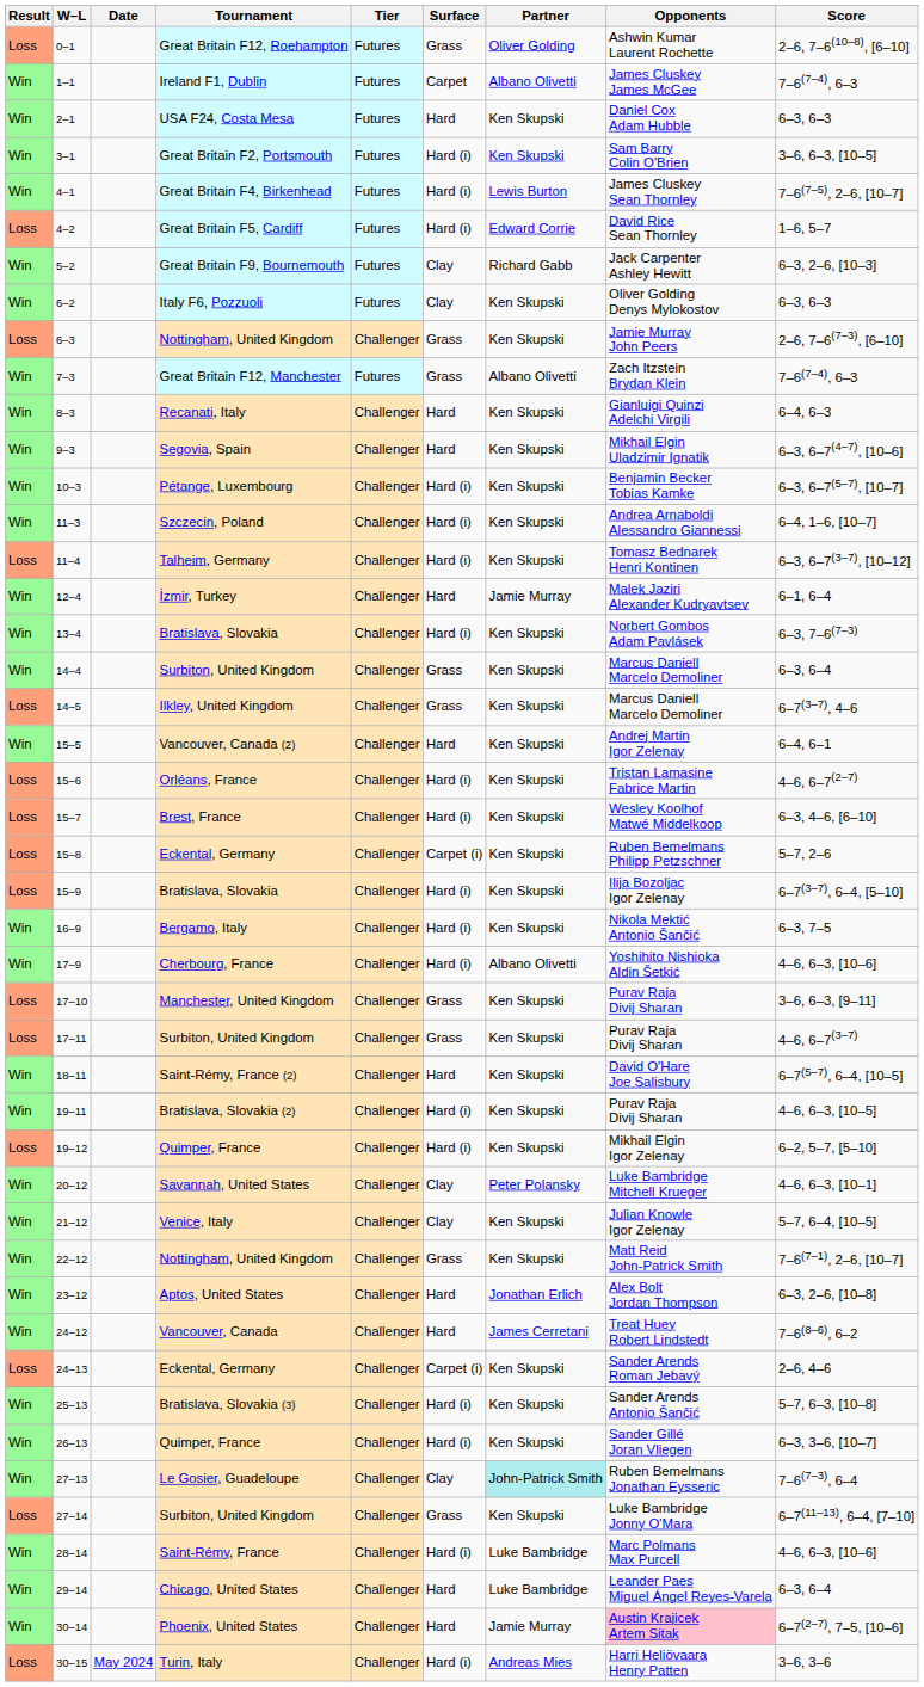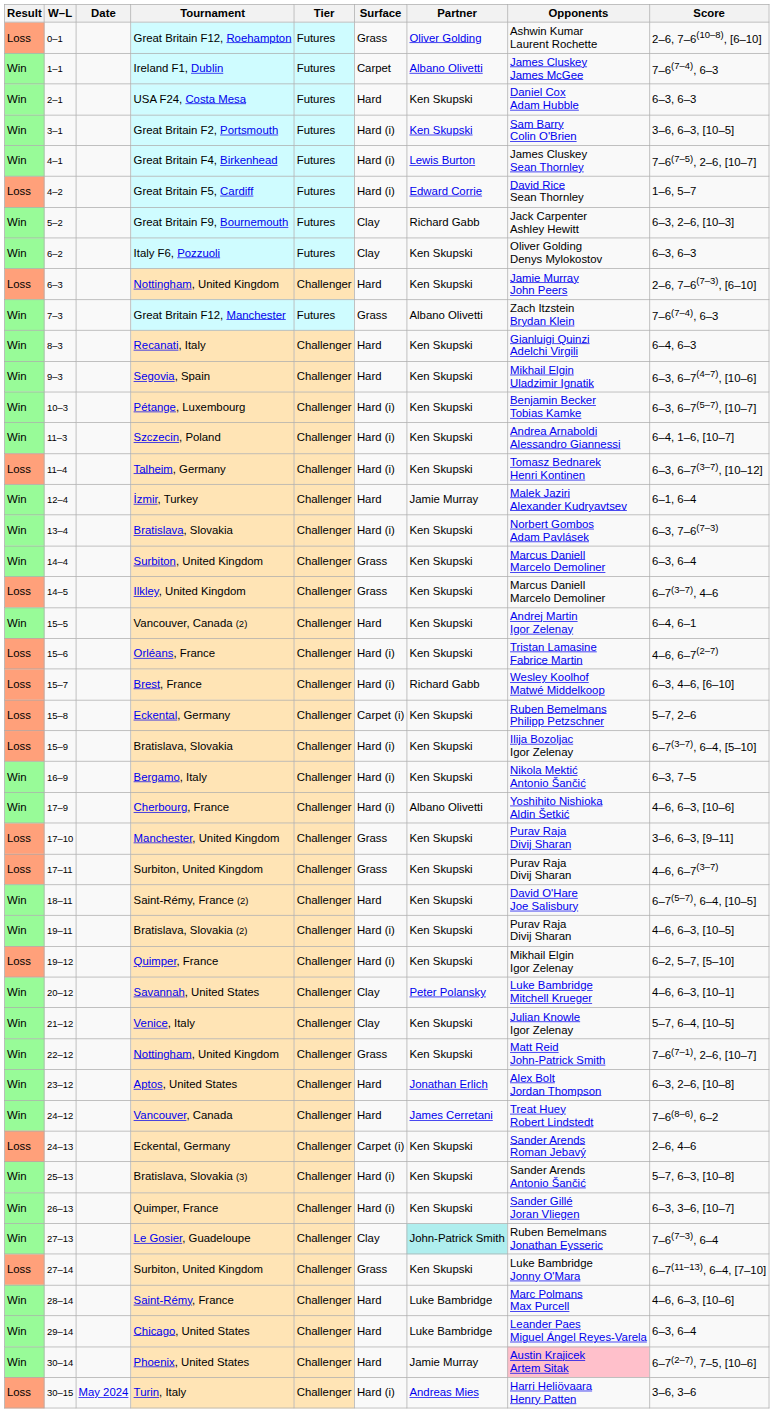6–3 | Surface: Grass -> Hard
15–7 | Partner: Ken Skupski -> Richard Gabb
28–14 | Surface: Hard (i) -> Hard
